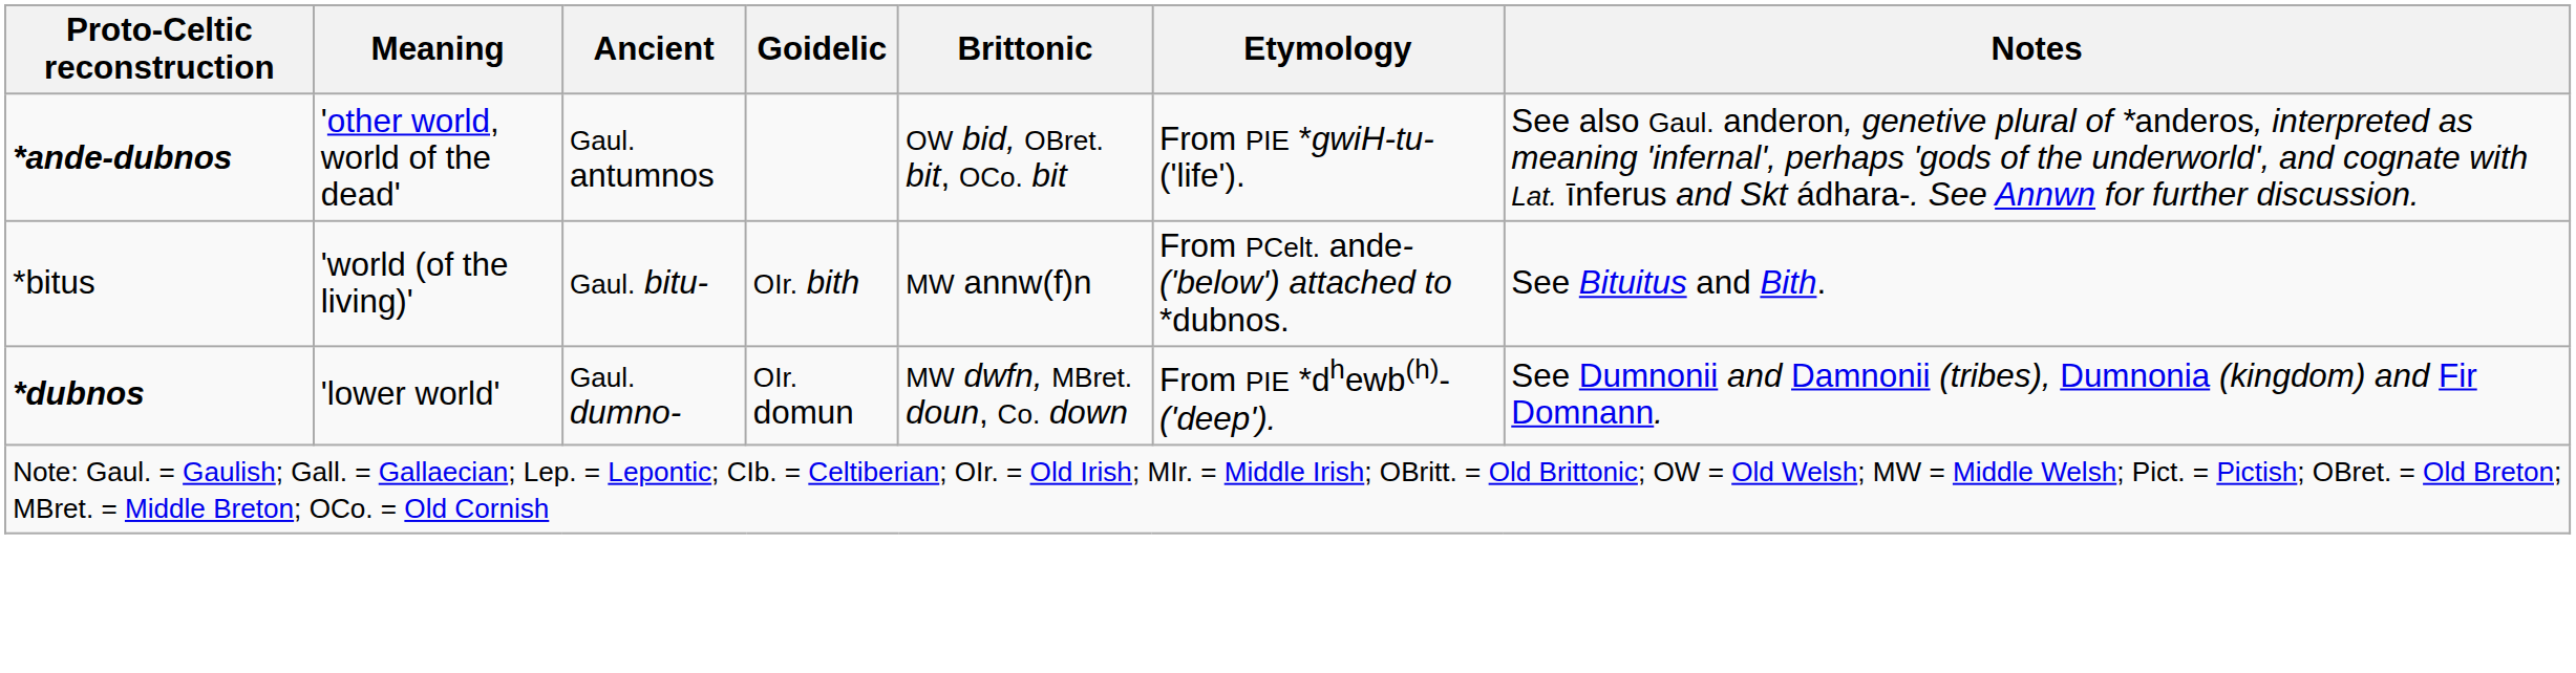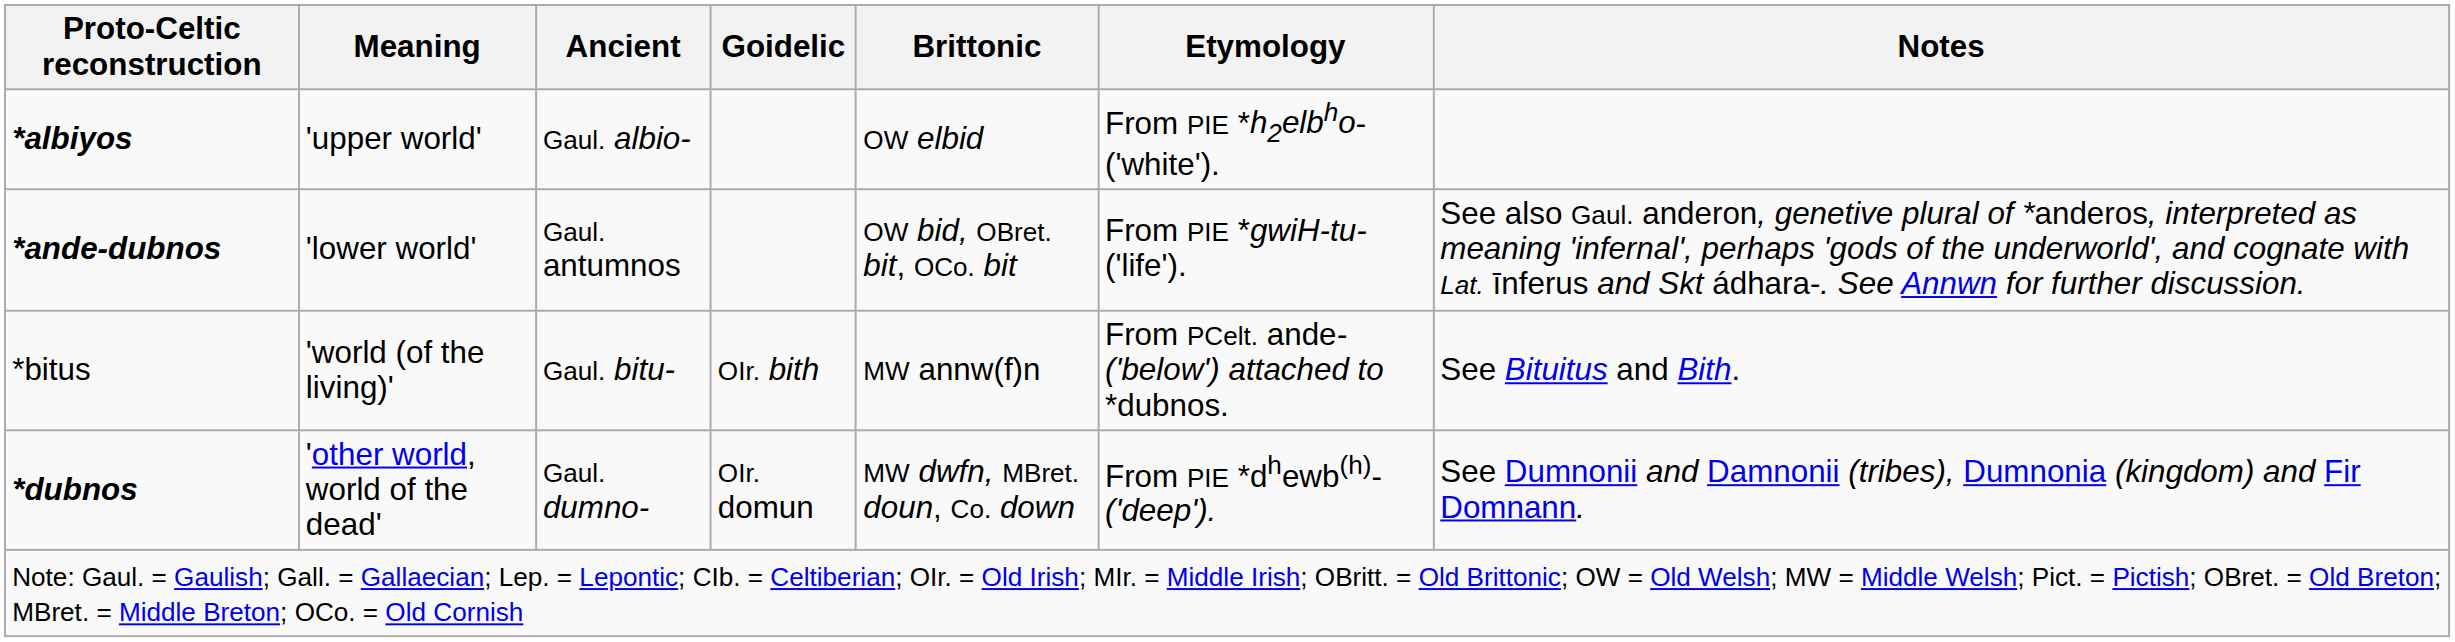+ row: *albiyos | 'upper world' | Gaul. albio- | OW elbid | From PIE *h2elbho- ('white').
*ande-dubnos | Meaning: 'other world, world of the dead' -> 'lower world'
*dubnos | Meaning: 'lower world' -> 'other world, world of the dead'
